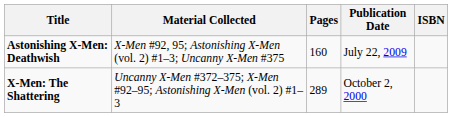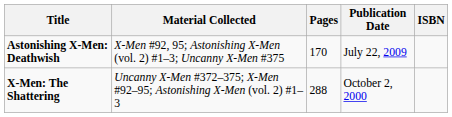Astonishing X-Men: Deathwish | Pages: 160 -> 170
X-Men: The Shattering | Pages: 289 -> 288
